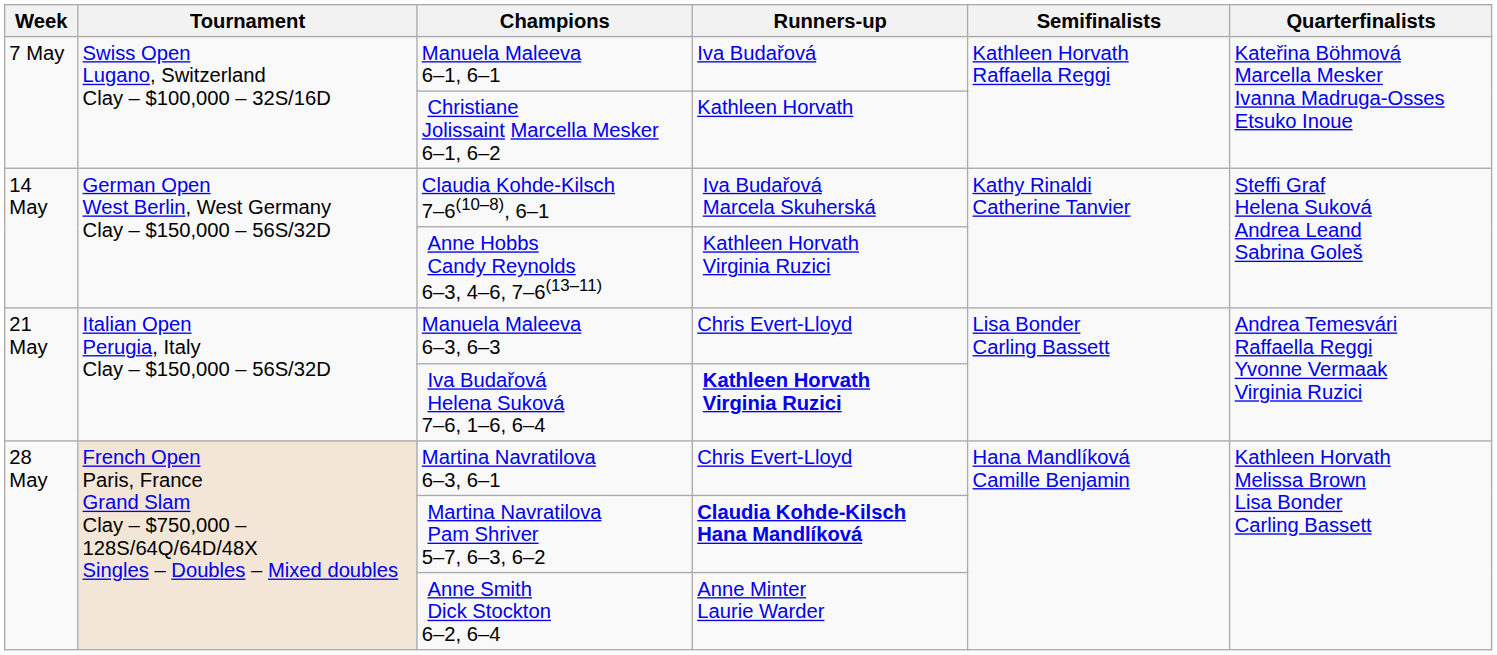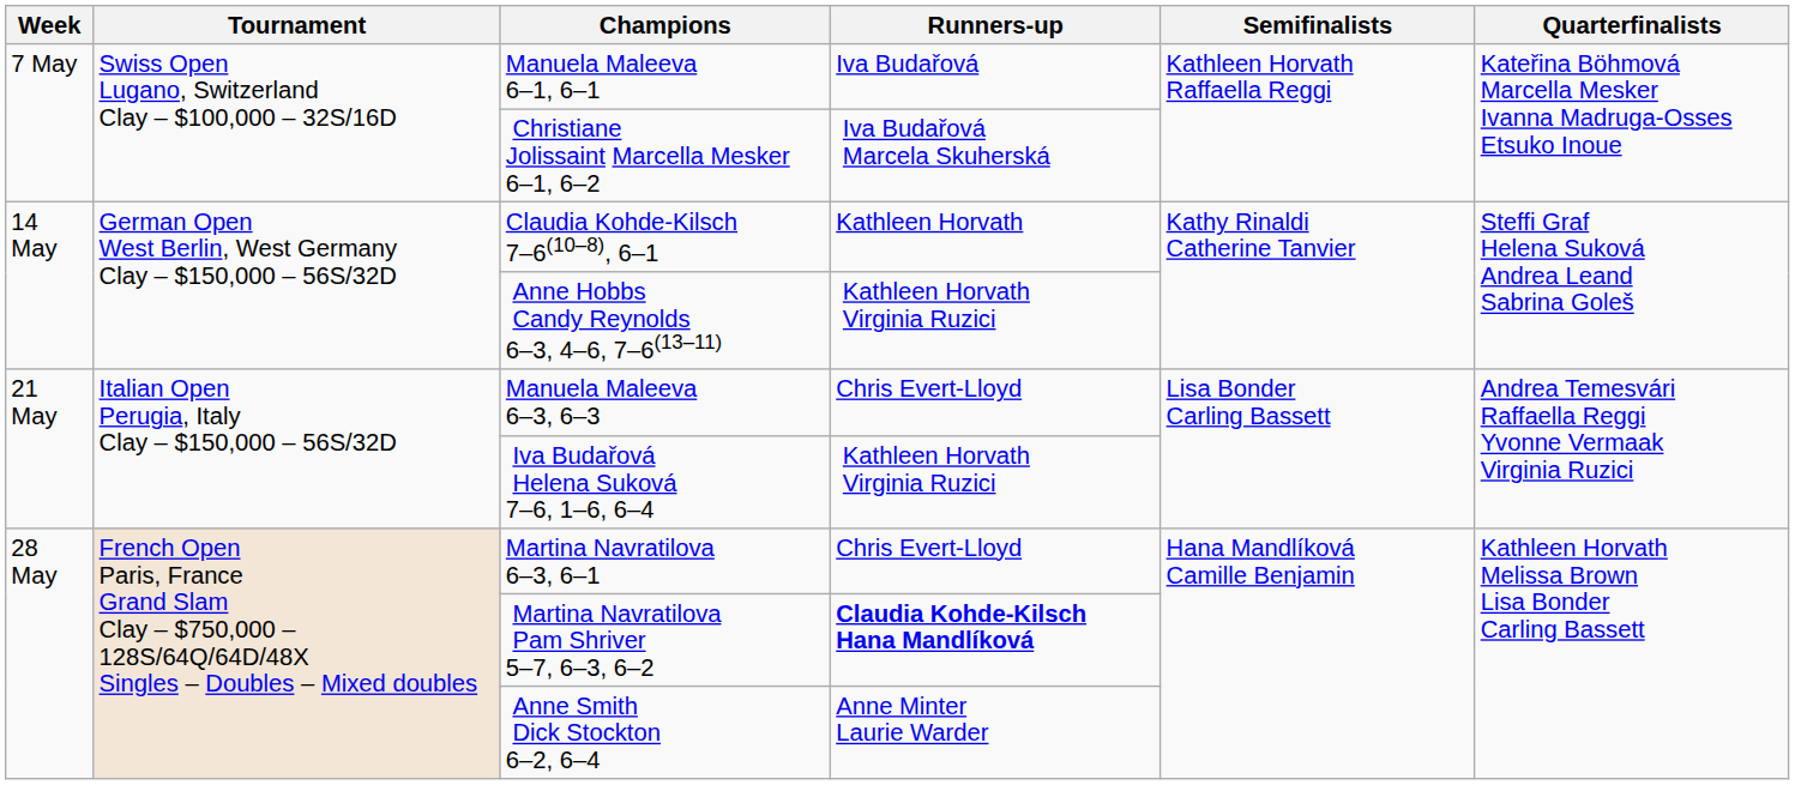Christiane Jolissaint Marcella Mesker 6–1, 6–2 | Runners-up: Kathleen Horvath -> Iva Budařová Marcela Skuherská
Claudia Kohde-Kilsch 7–6(10–8), 6–1 | Runners-up: Iva Budařová Marcela Skuherská -> Kathleen Horvath
Iva Budařová Helena Suková 7–6, 1–6, 6–4 | Runners-up: bold -> normal
